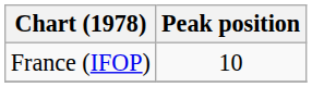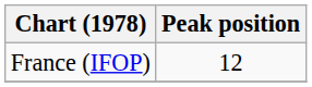France (IFOP) | Peak position: 10 -> 12
